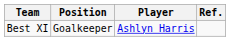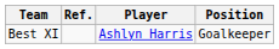columns swapped: Position <-> Ref.
